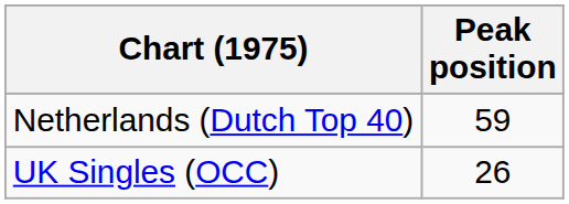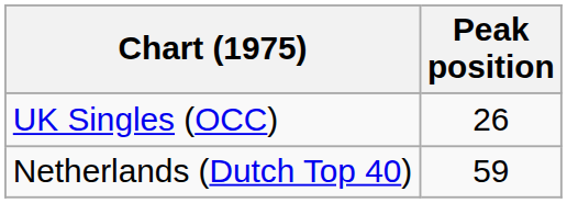rows swapped: Netherlands (Dutch Top 40) <-> UK Singles (OCC)
